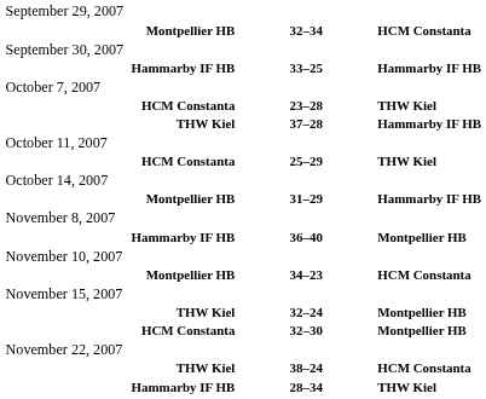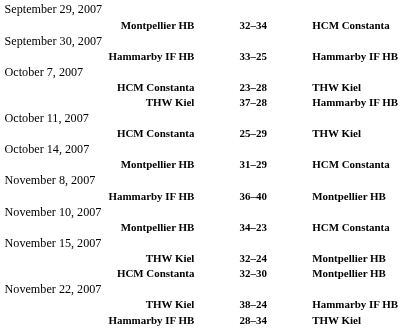Montpellier HB / 31–29 | column 3: Hammarby IF HB -> HCM Constanta
THW Kiel / 38–24 | column 3: HCM Constanta -> Hammarby IF HB
